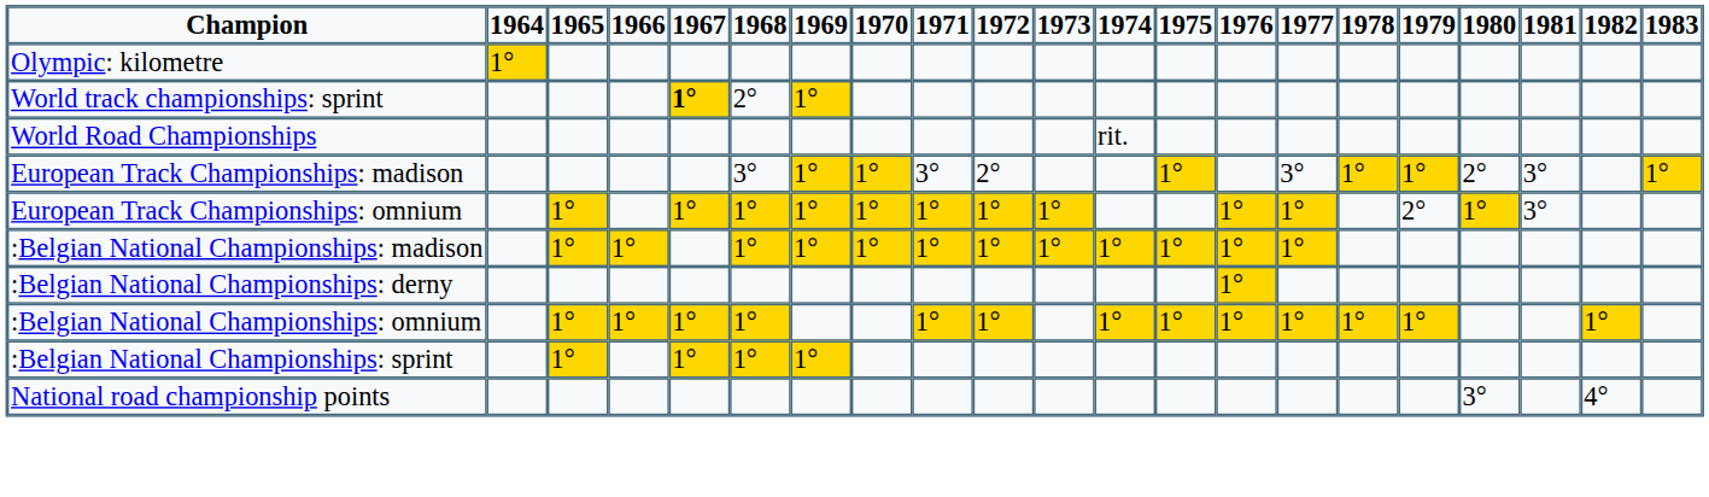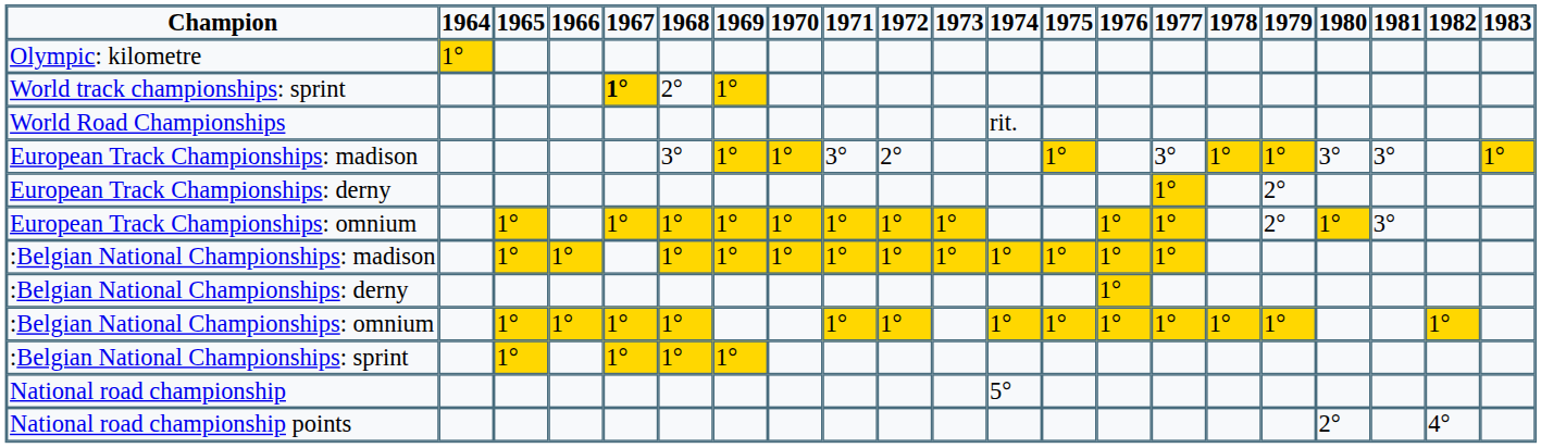European Track Championships: madison | 1980: 2° -> 3°
+ row: European Track Championships: derny | 1° | 2°
+ row: National road championship | 5°
National road championship points | 1980: 3° -> 2°
